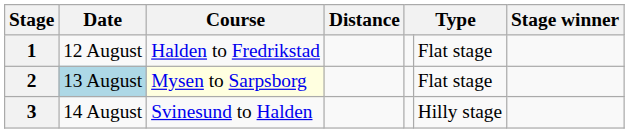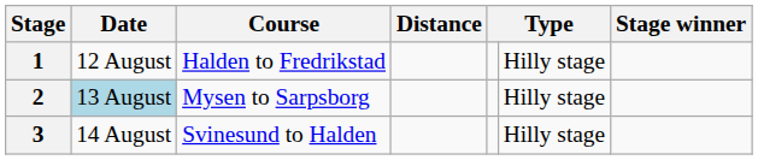1 | column 6: Flat stage -> Hilly stage
2 | Course: lightyellow background -> no background
2 | column 6: Flat stage -> Hilly stage
